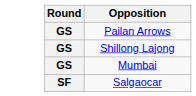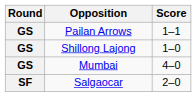+ column: Score | 1–1 | 1–0 | 4–0 | 2–0
